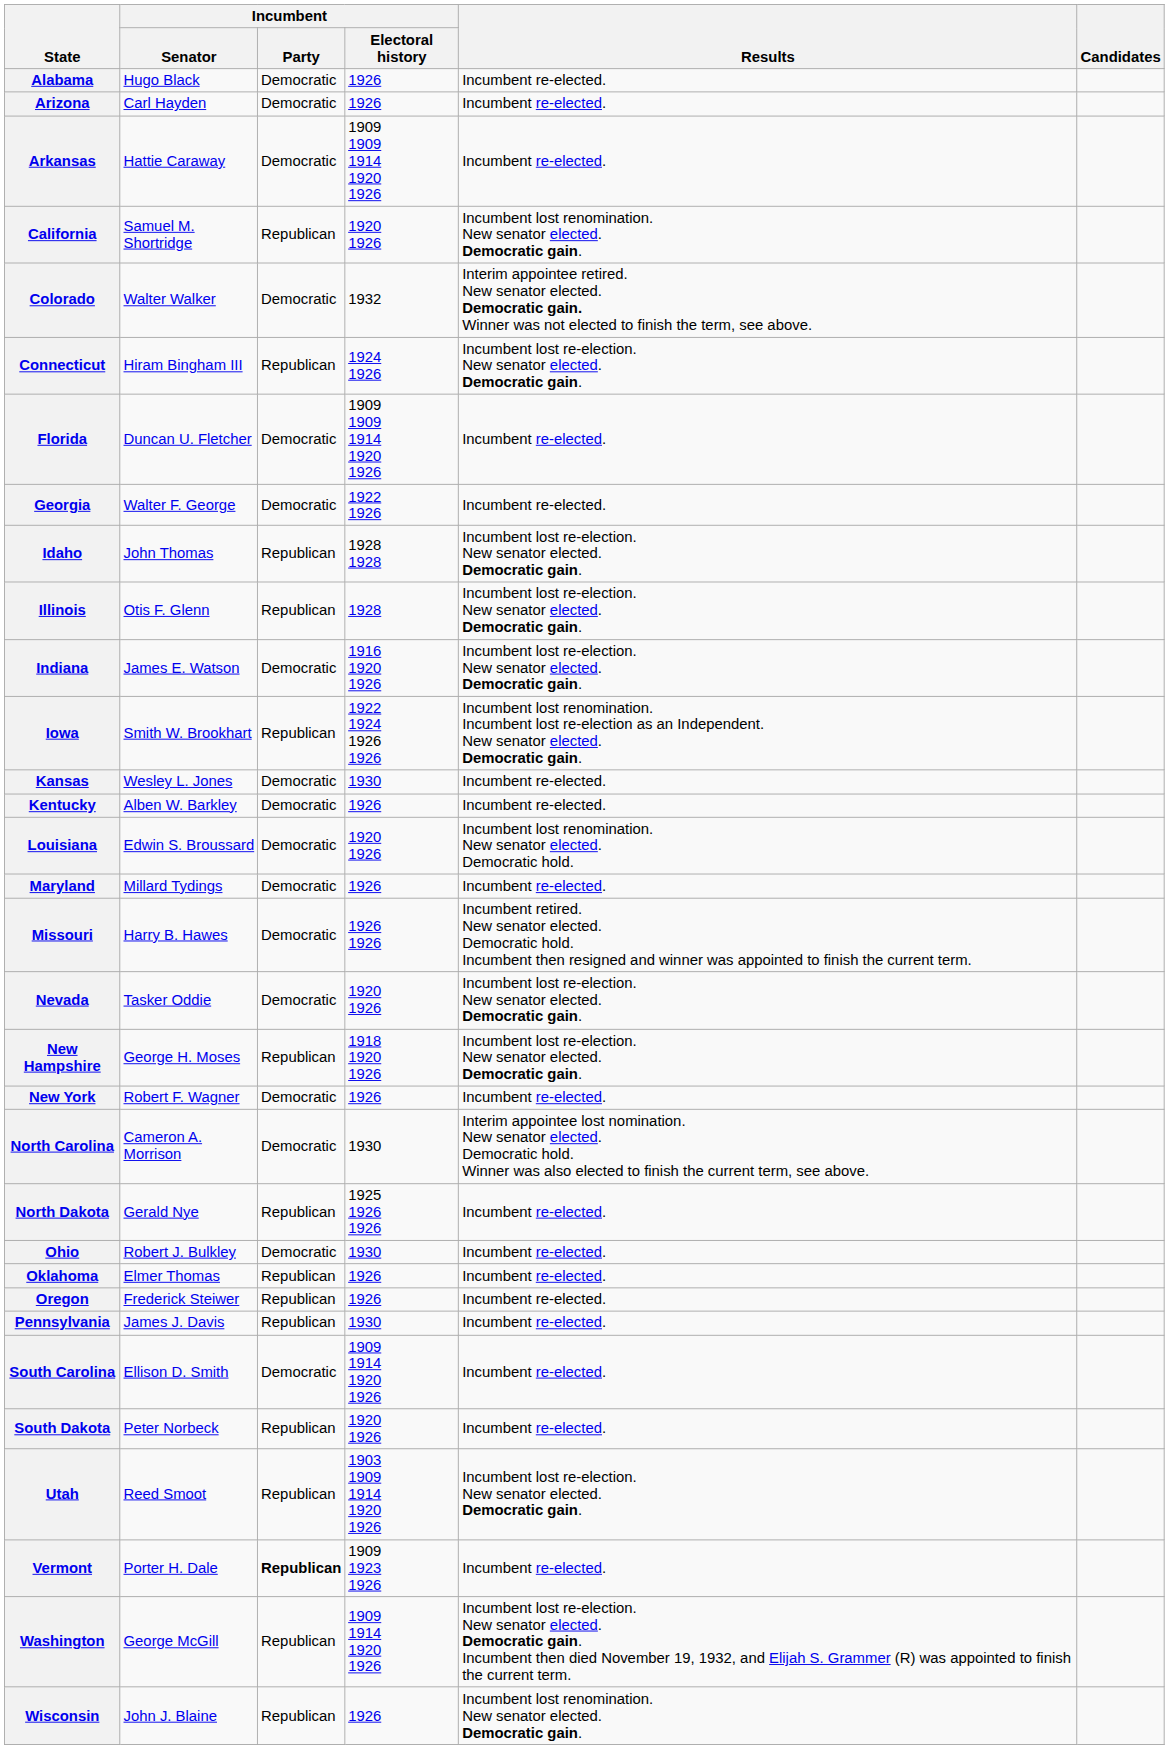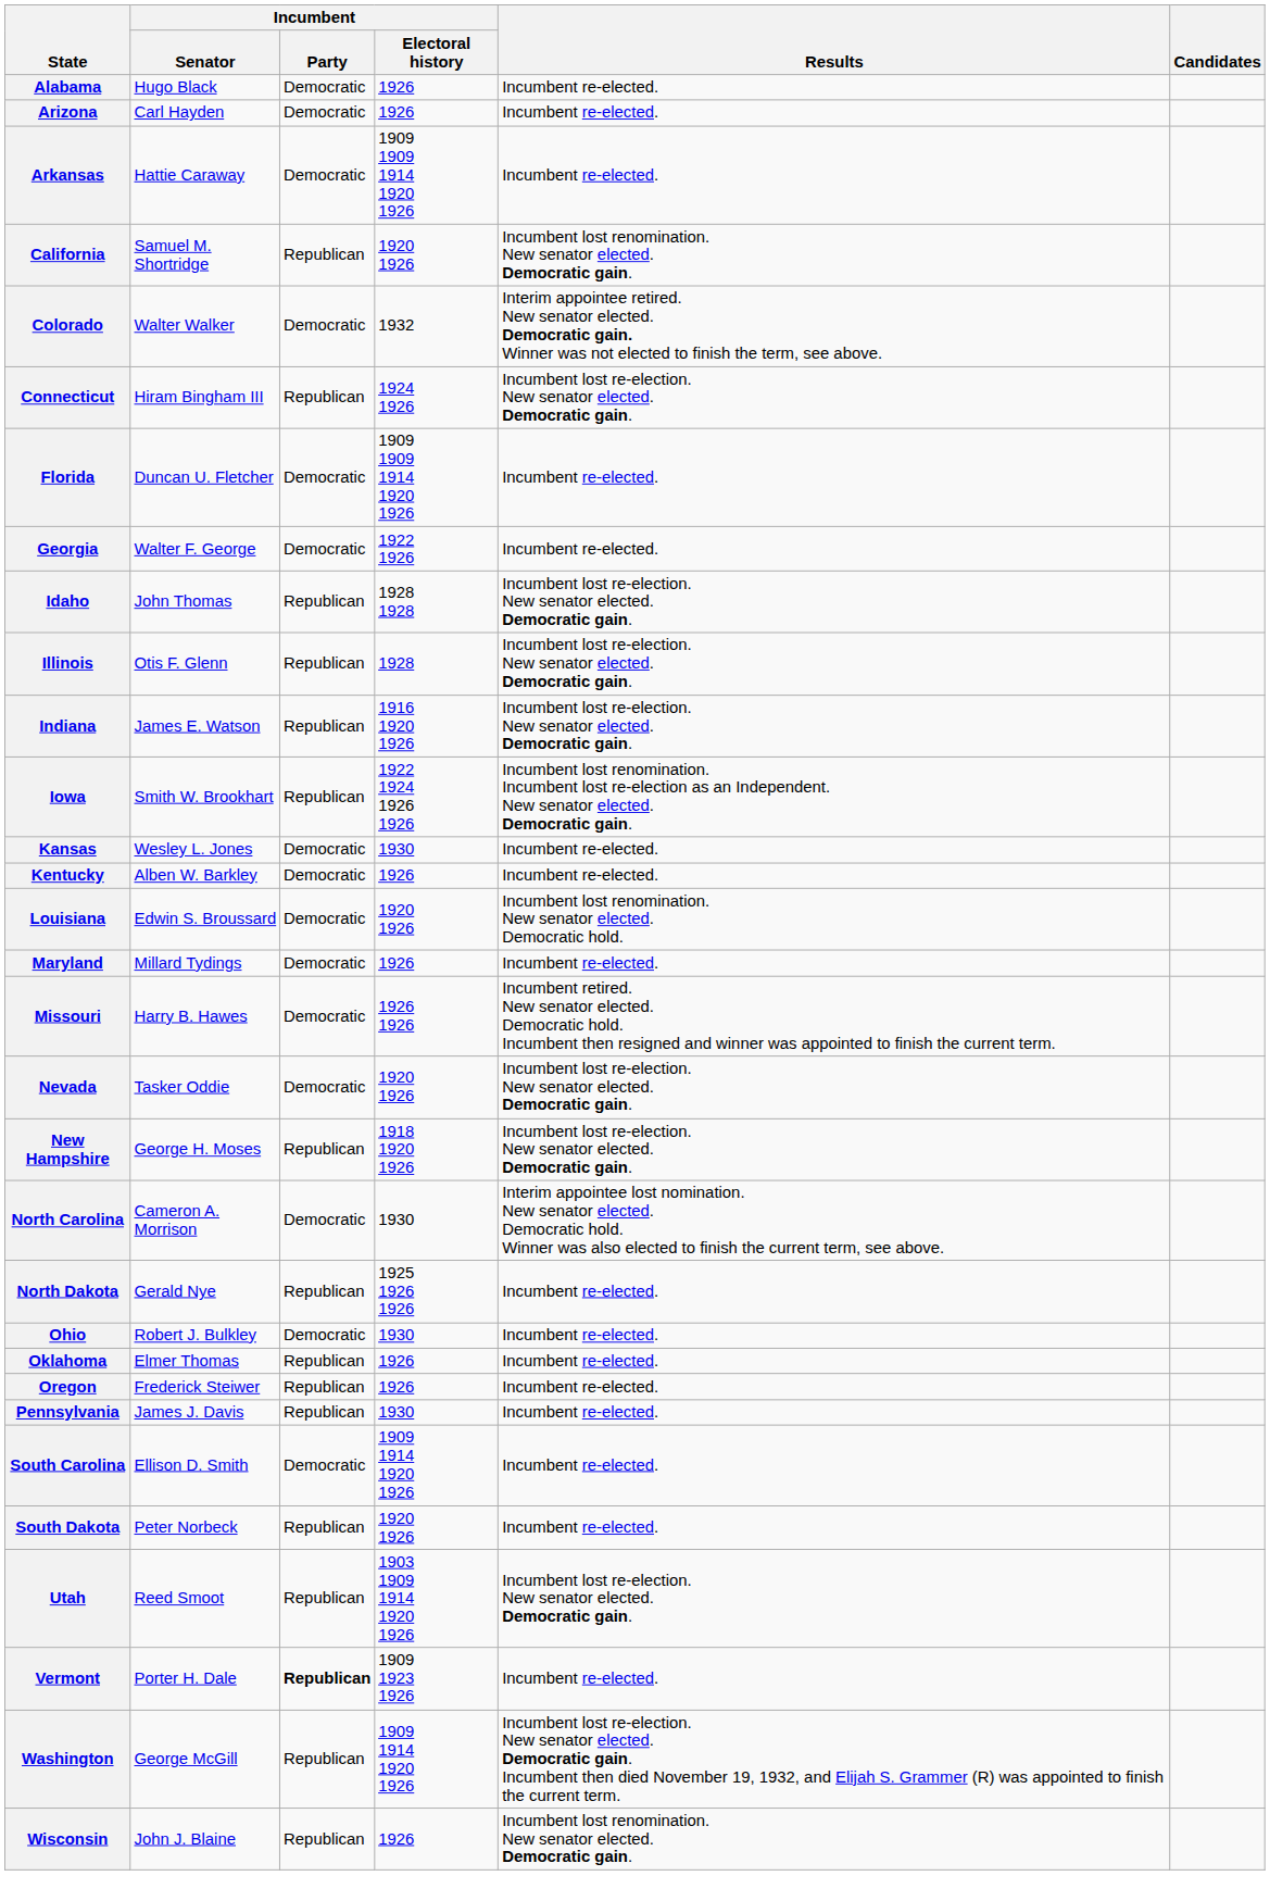Indiana | Incumbent / Party: Democratic -> Republican
- row: New York | Robert F. Wagner | Democratic | 1926 | Incumbent re-elected.
